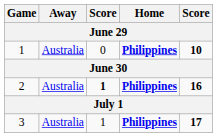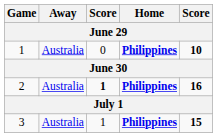3 | column 5: 17 -> 15
